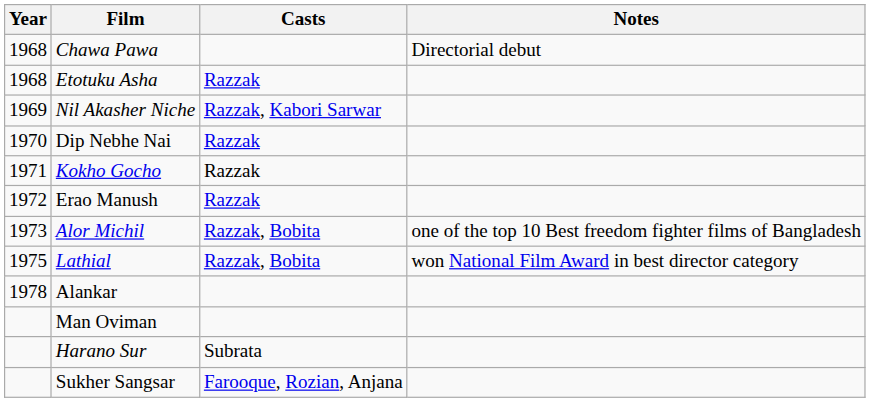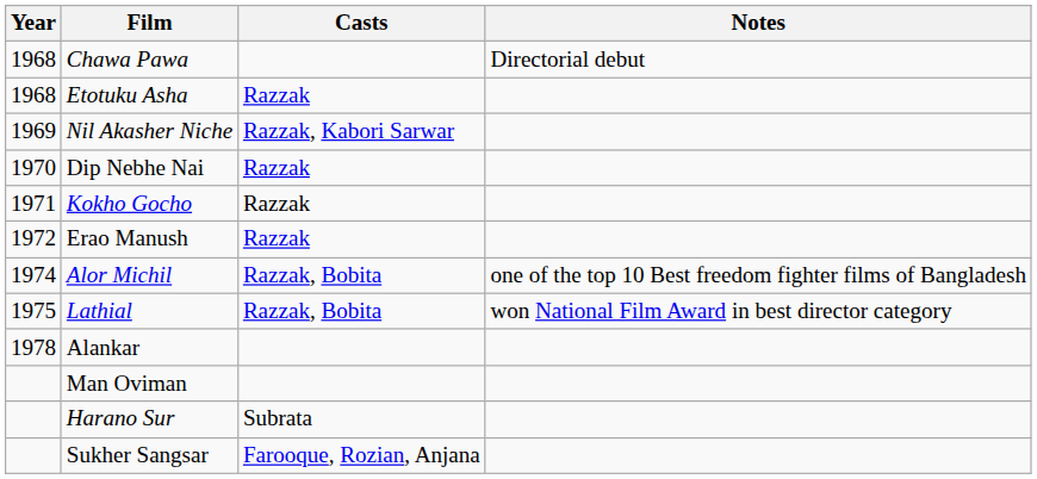Alor Michil | Year: 1973 -> 1974
